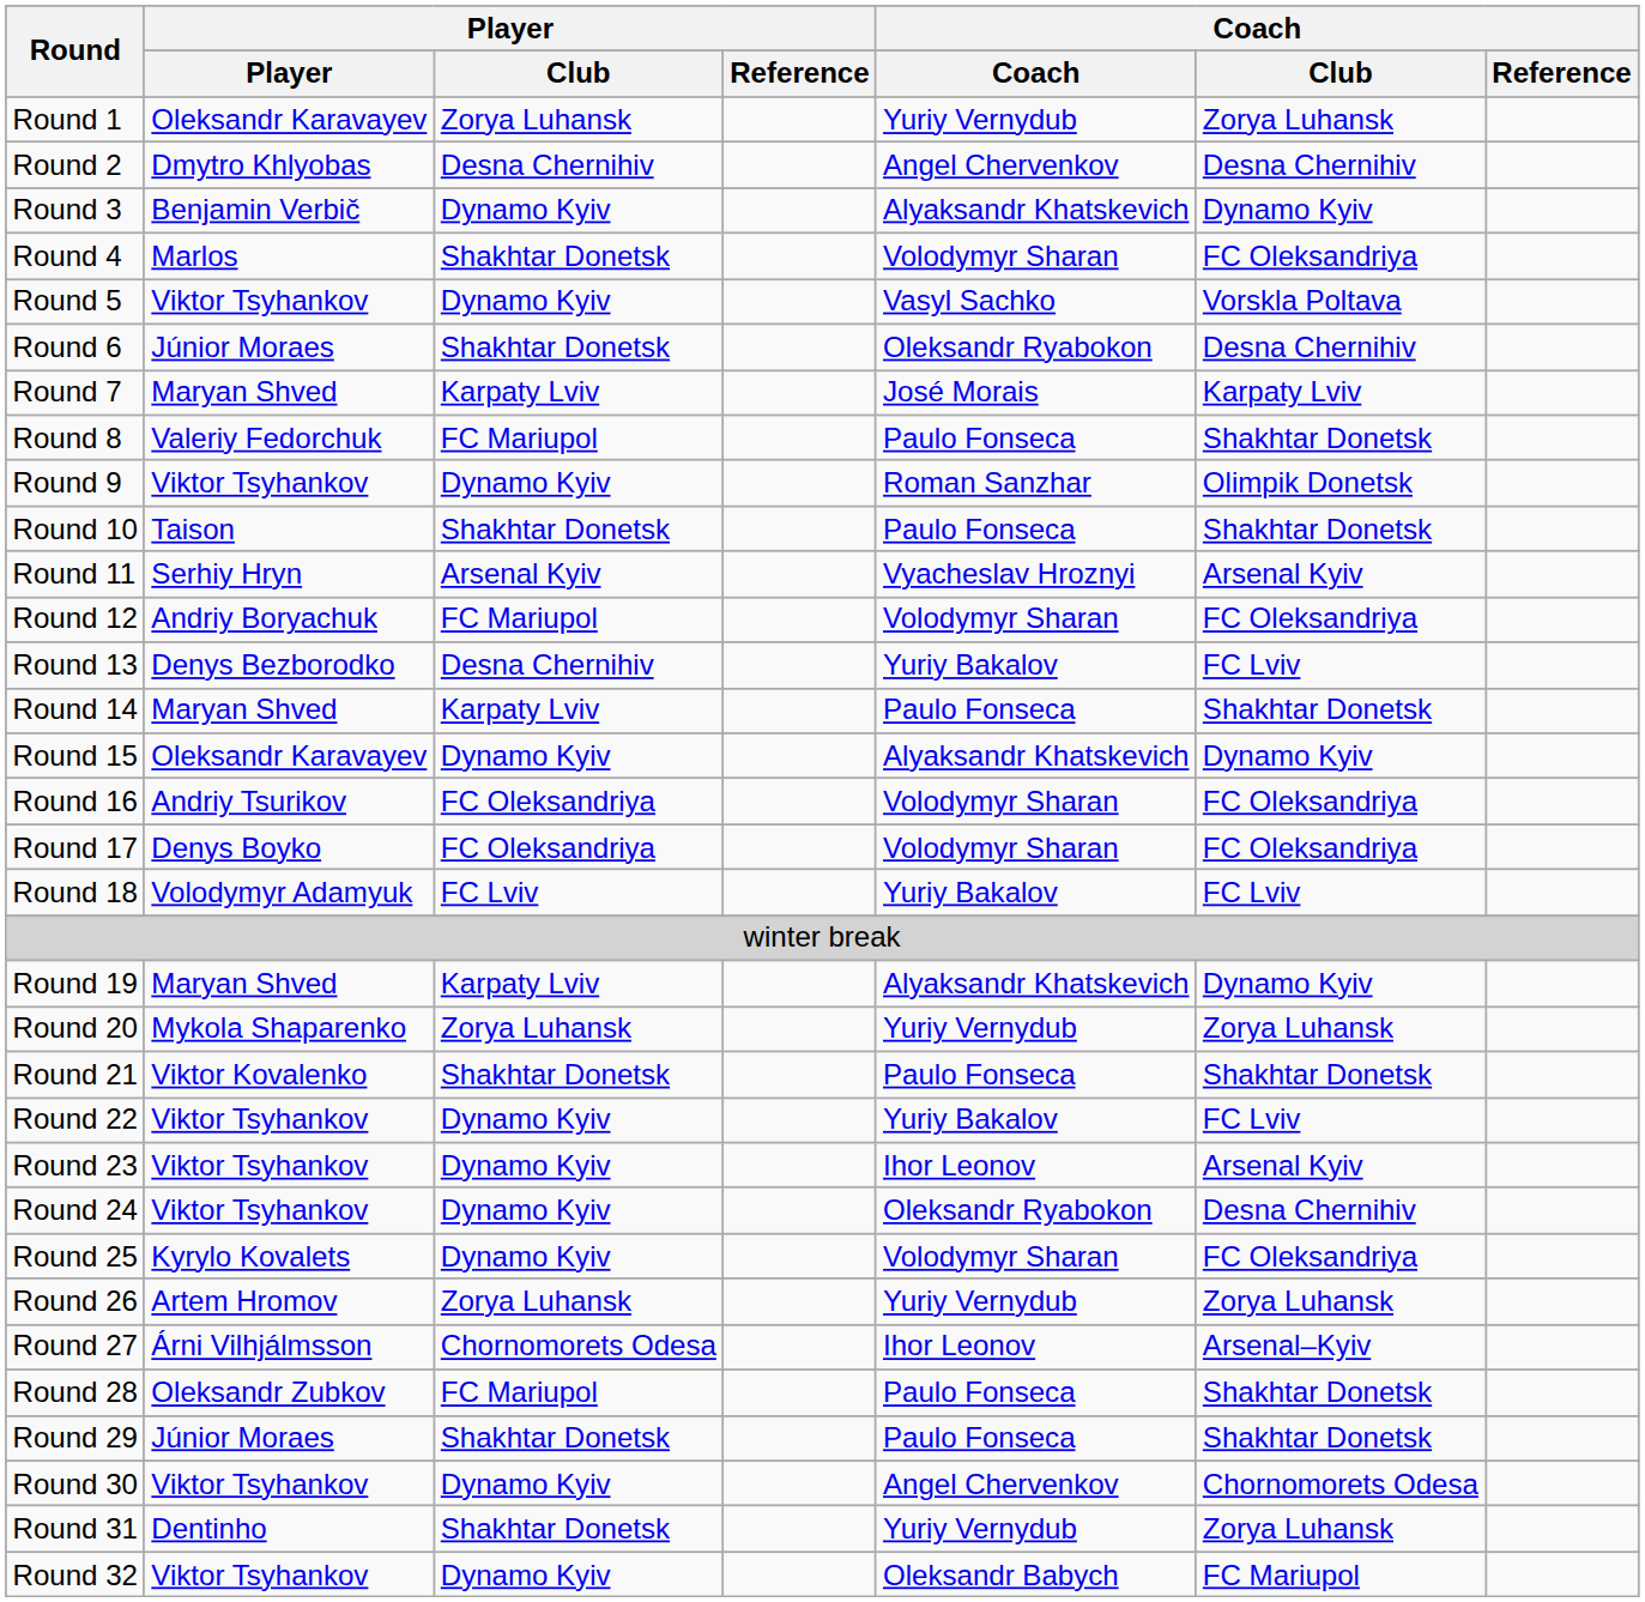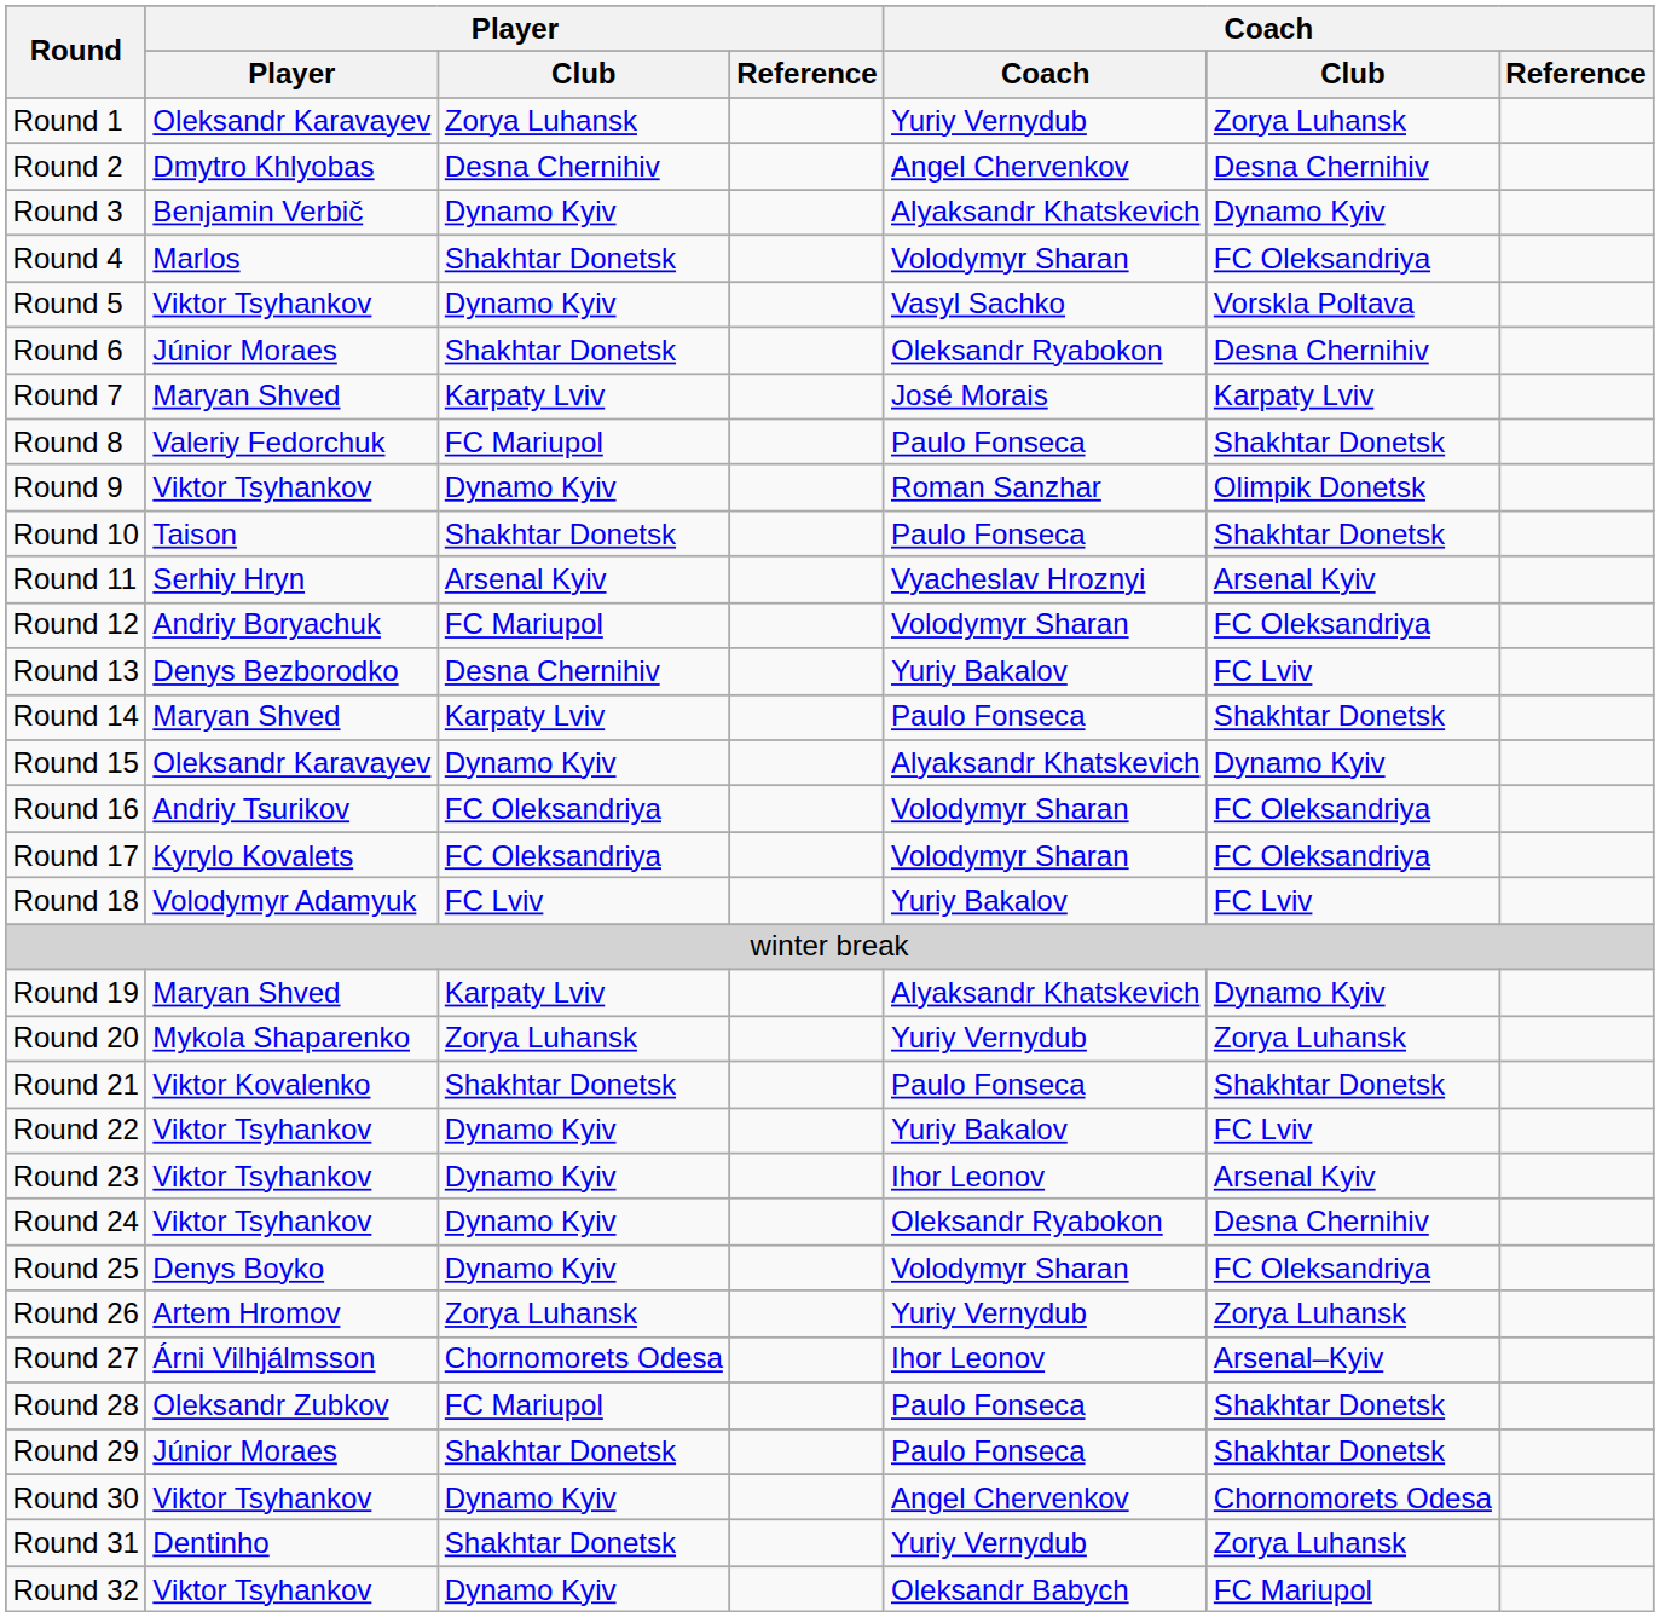Round 17 | Player: Denys Boyko -> Kyrylo Kovalets
Round 25 | Player: Kyrylo Kovalets -> Denys Boyko
